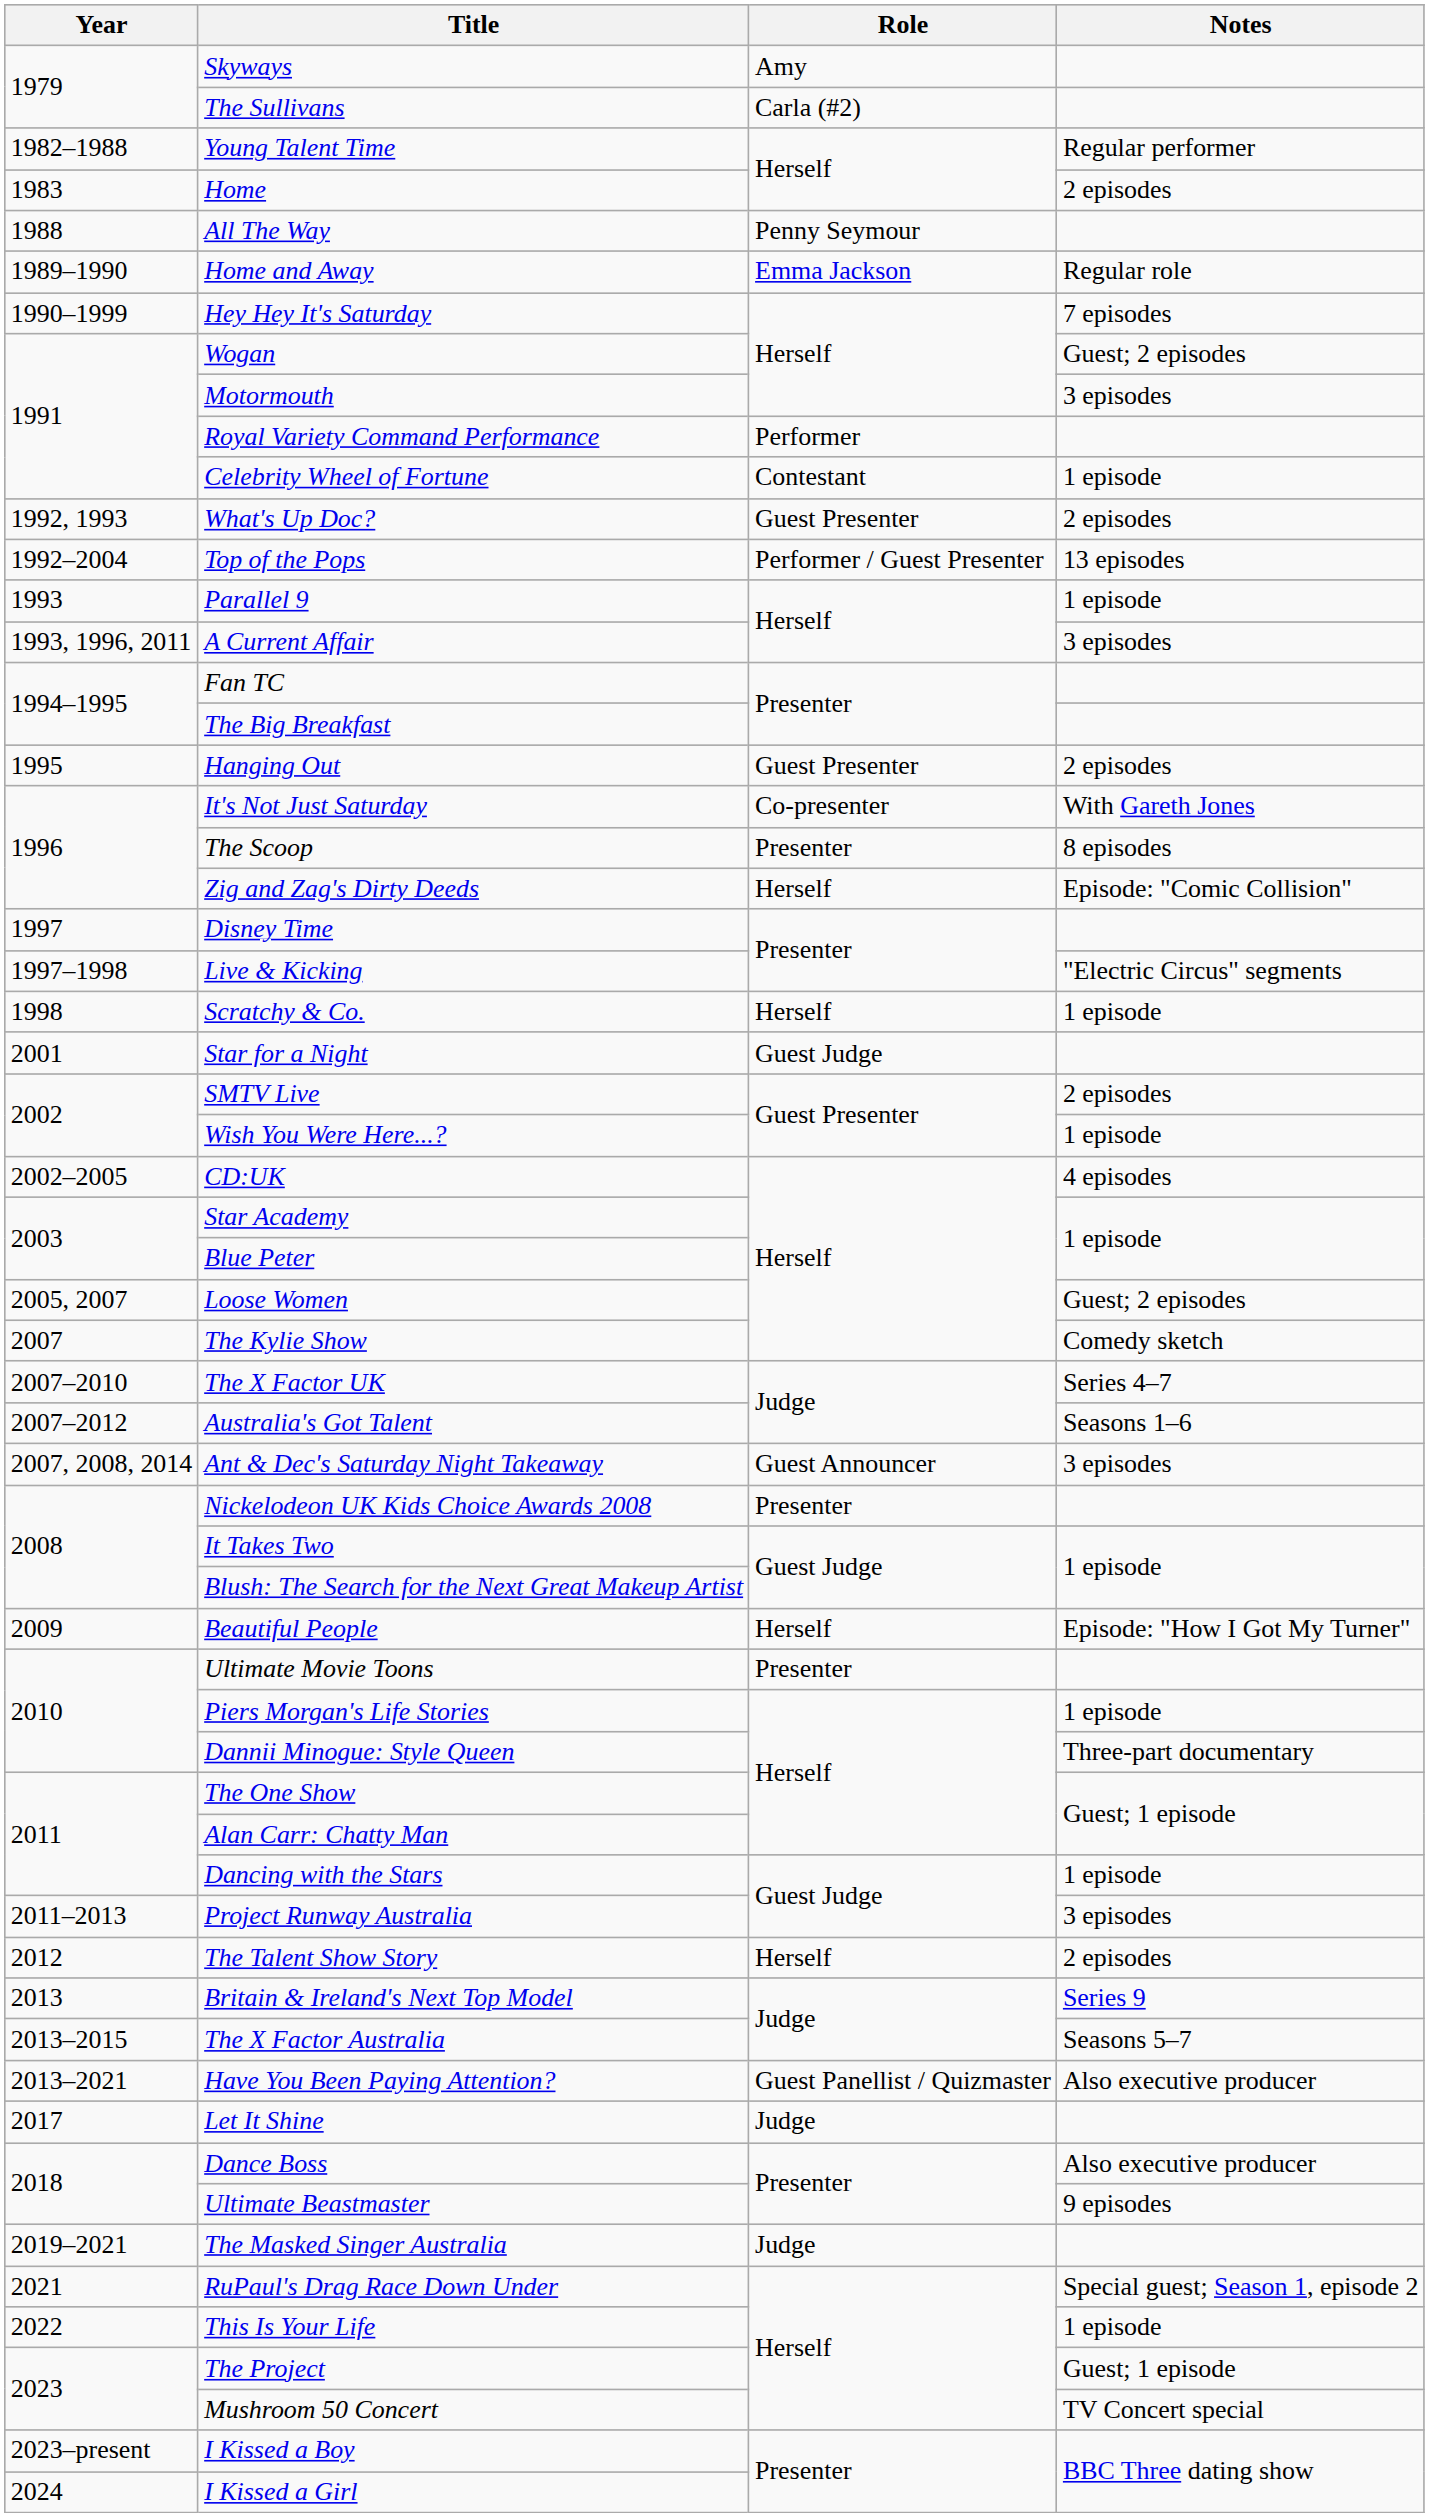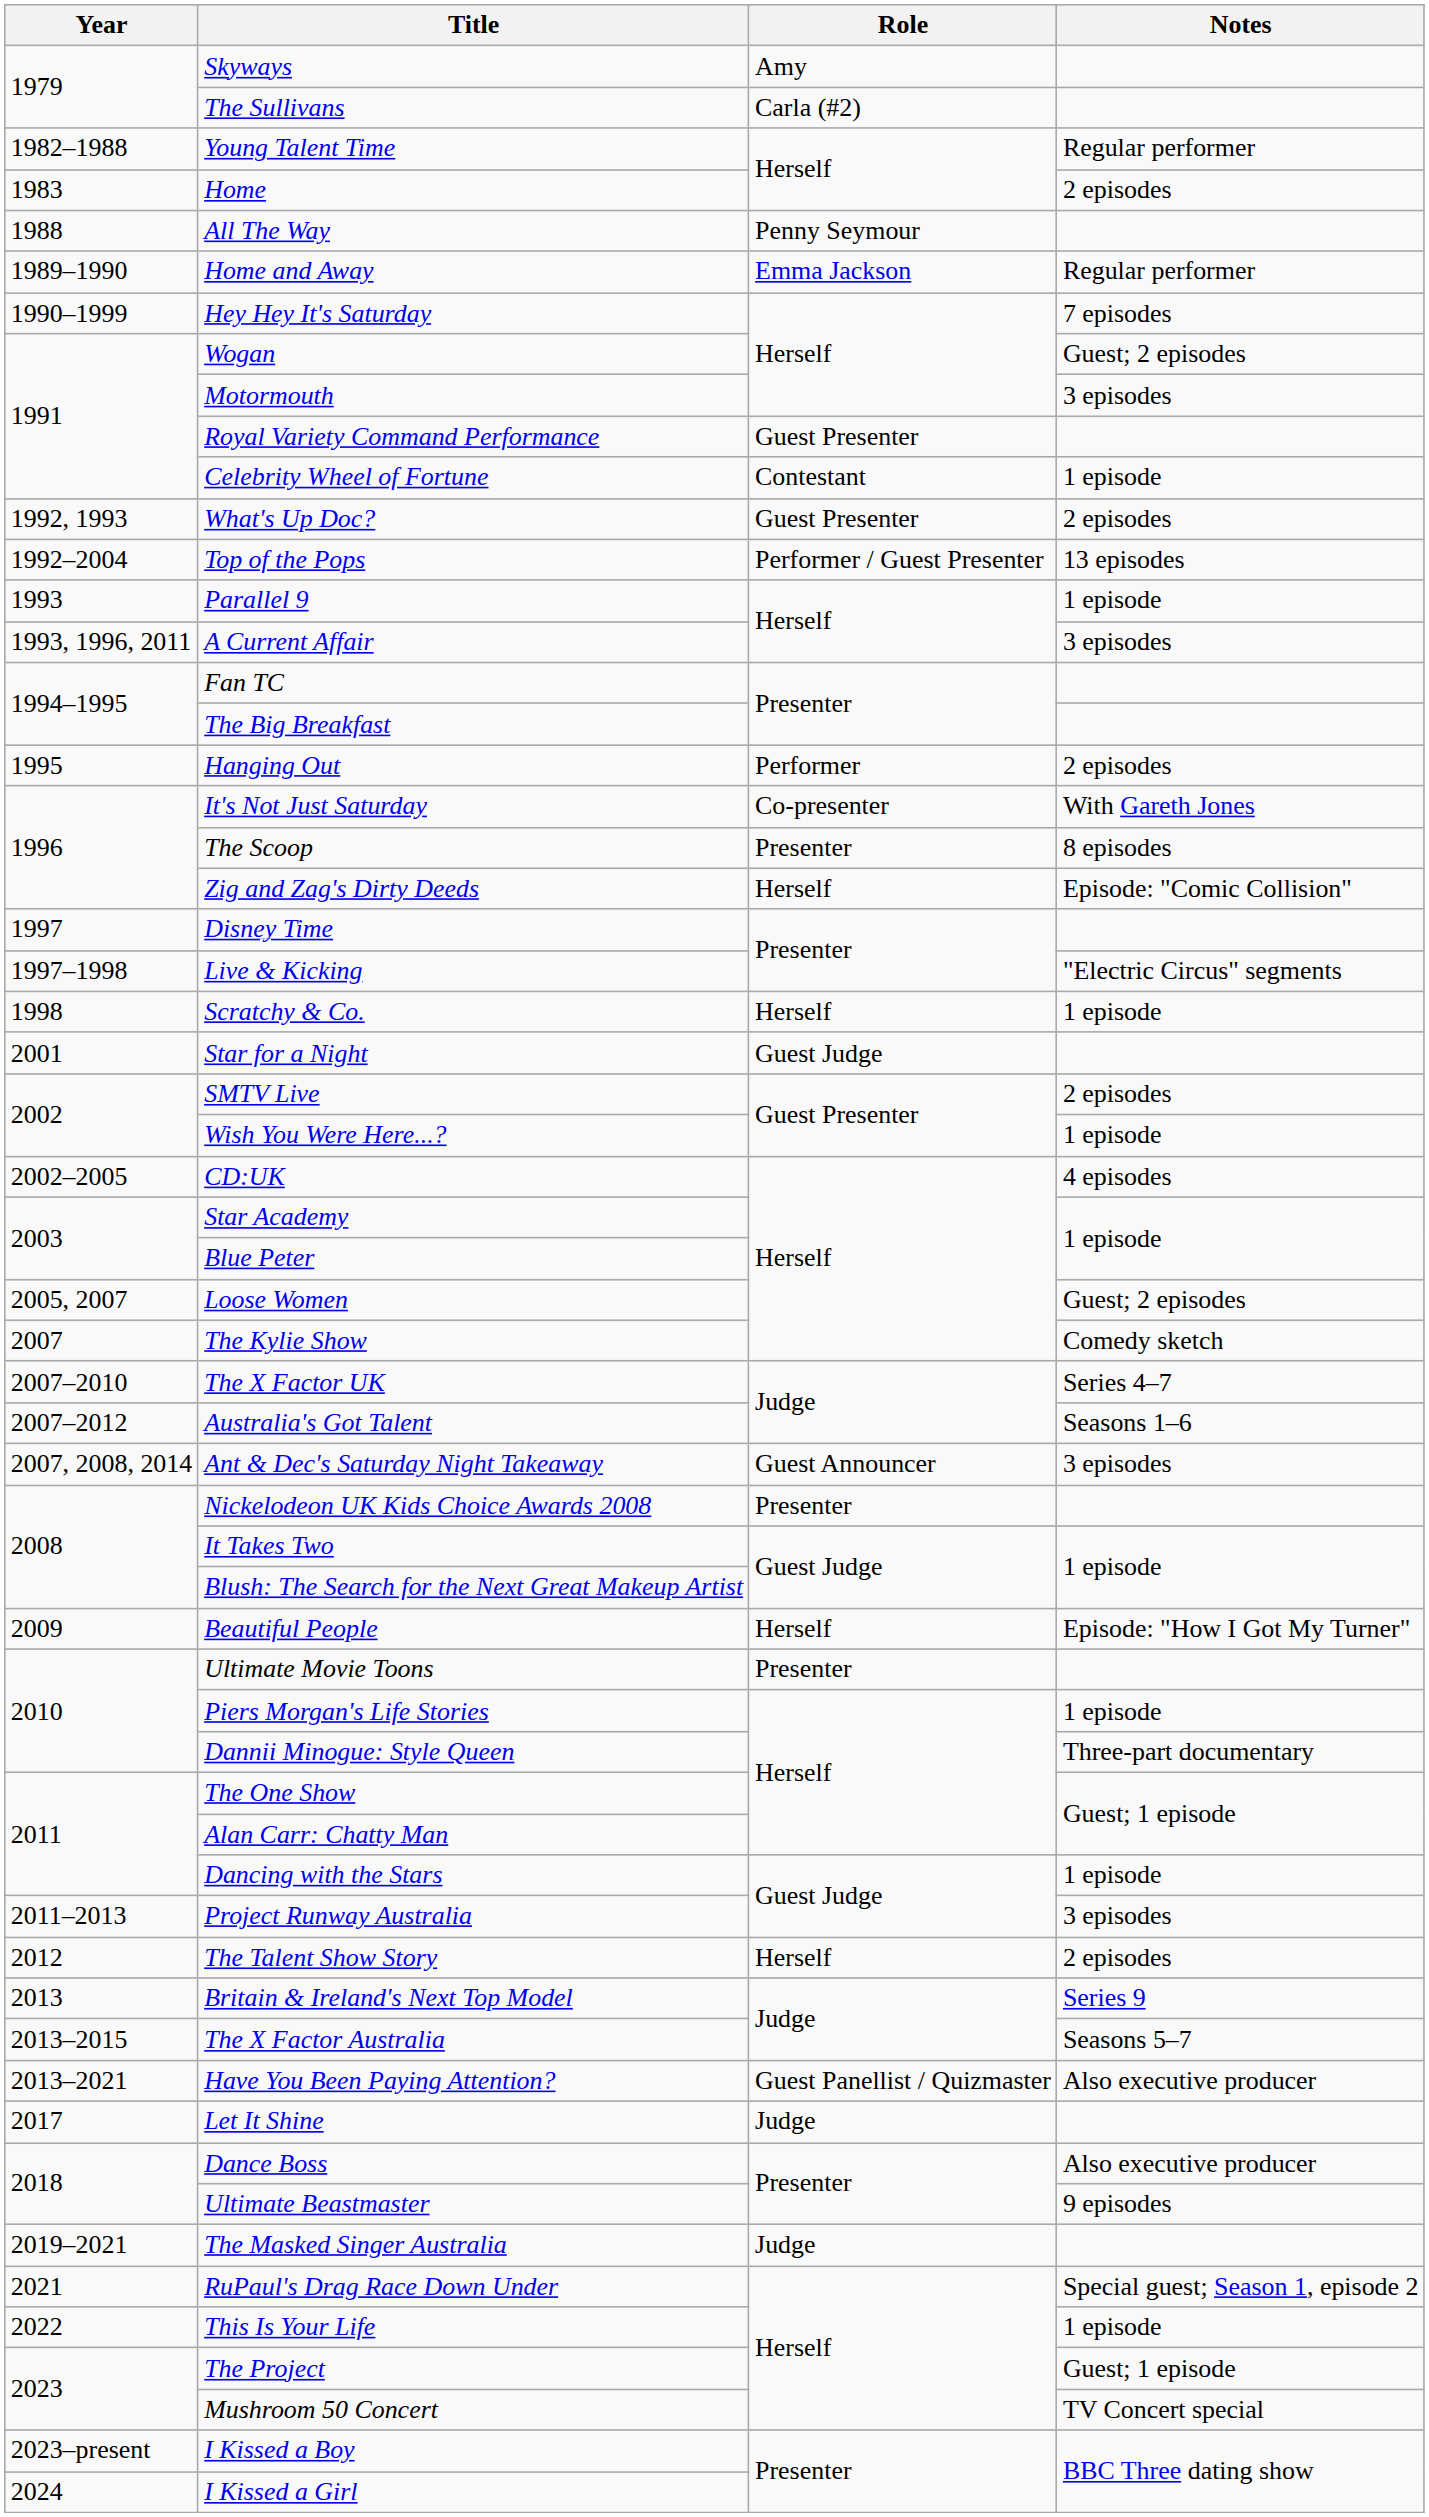Home and Away | Notes: Regular role -> Regular performer
Royal Variety Command Performance | Role: Performer -> Guest Presenter
Hanging Out | Role: Guest Presenter -> Performer
